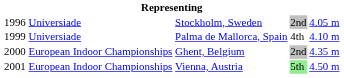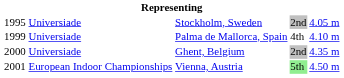Stockholm, Sweden | column 1: 1996 -> 1995
Ghent, Belgium | column 2: European Indoor Championships -> Universiade
